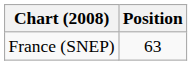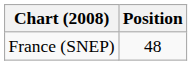France (SNEP) | Position: 63 -> 48
